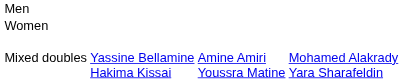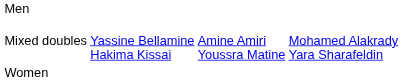rows swapped: Women <-> Mixed doubles
